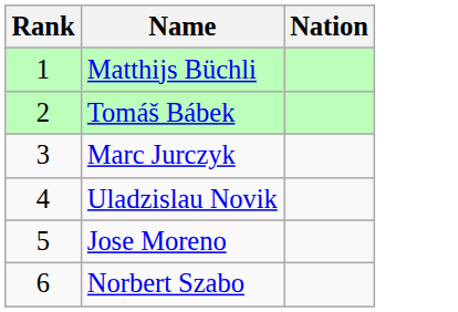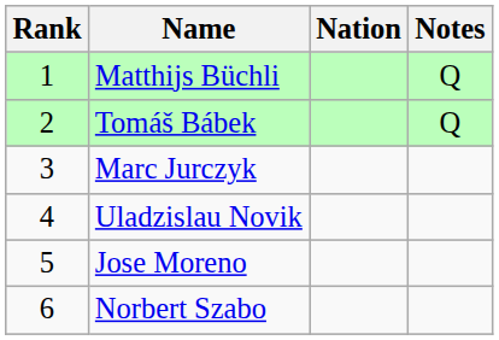+ column: Notes | Q | Q
